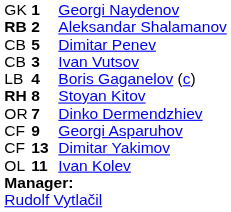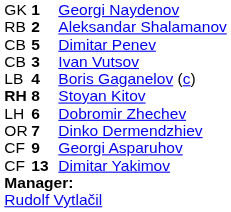Aleksandar Shalamanov | column 1: bold -> normal
+ row: LH | 6 | Dobromir Zhechev
- row: OL | 11 | Ivan Kolev
